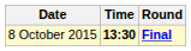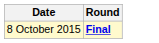- column: Time | 13:30
